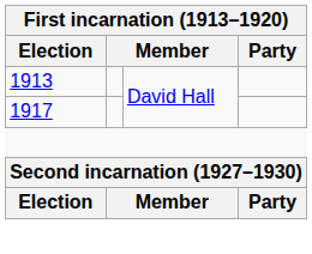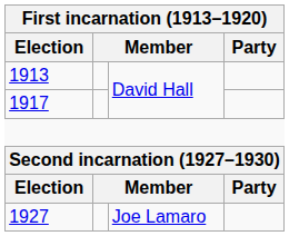+ row: 1927 | Joe Lamaro
